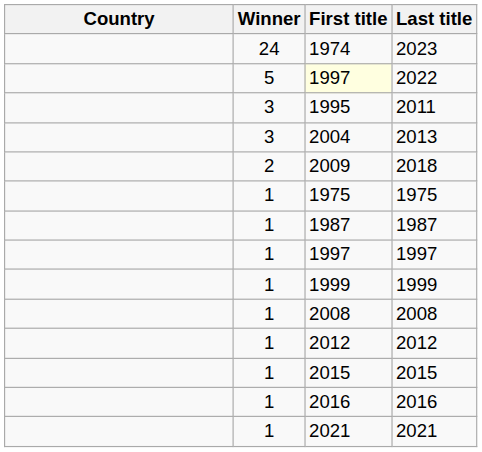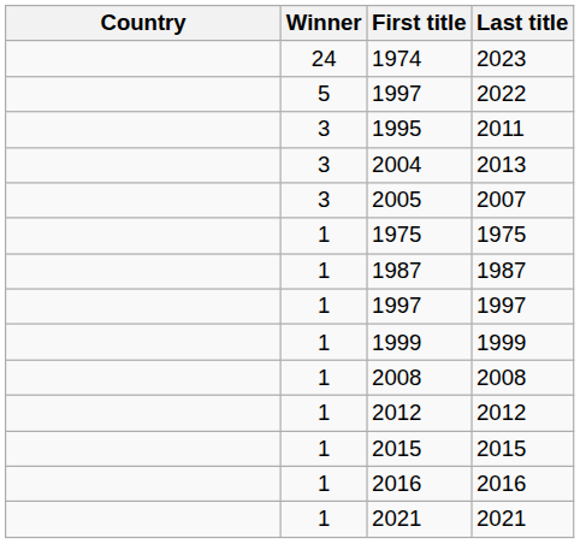2022 | First title: lightyellow background -> no background
+ row: 3 | 2005 | 2007
- row: 2 | 2009 | 2018
